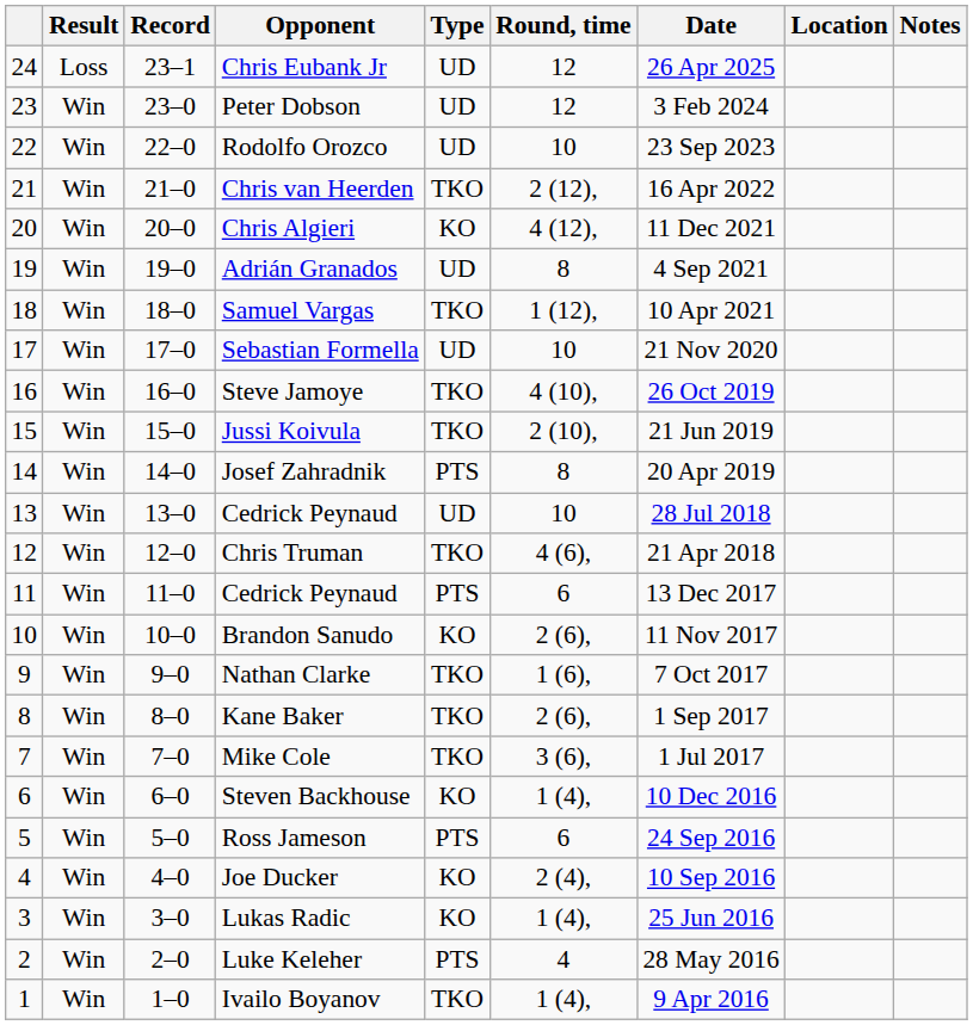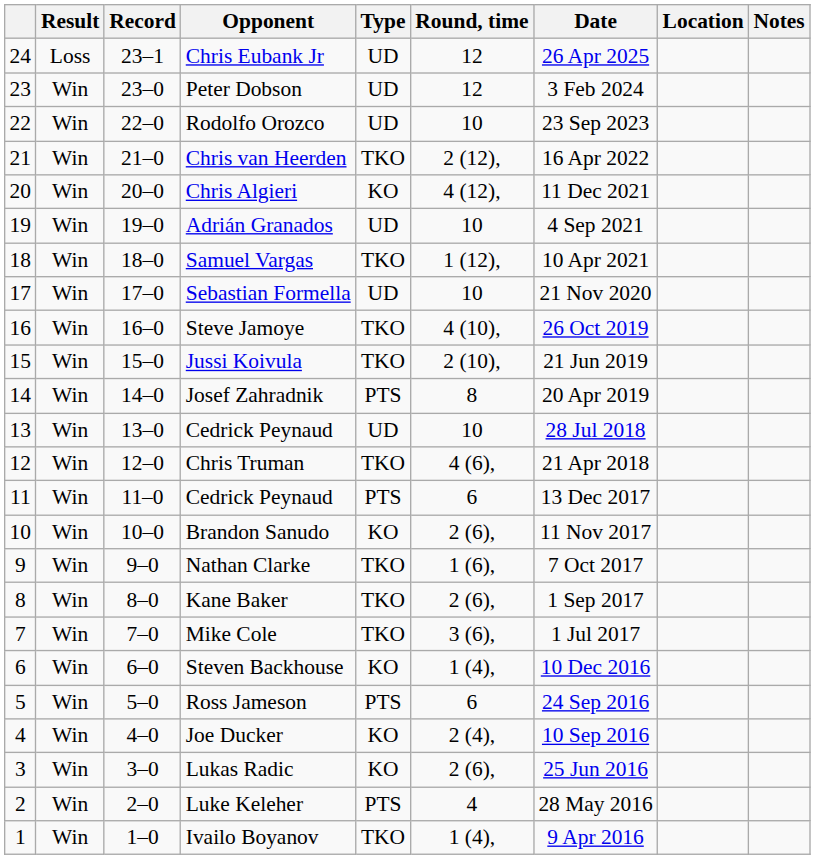Adrián Granados | Round, time: 8 -> 10
Lukas Radic | Round, time: 1 (4), -> 2 (6),
